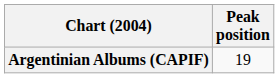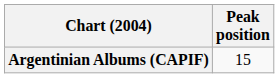Argentinian Albums (CAPIF) | Peak position: 19 -> 15
